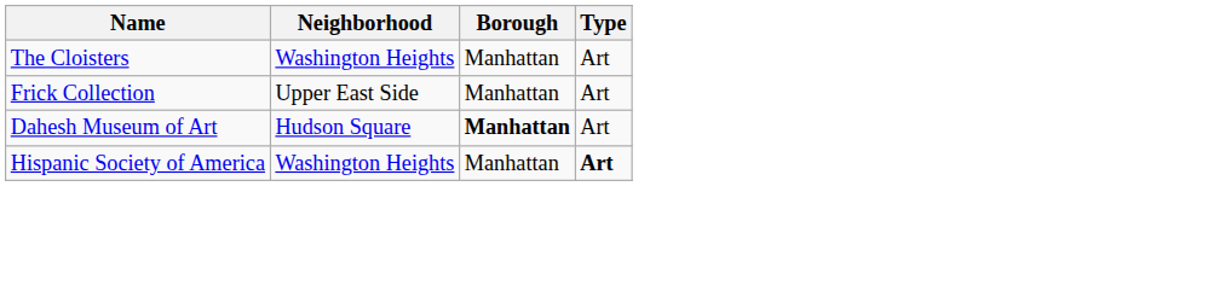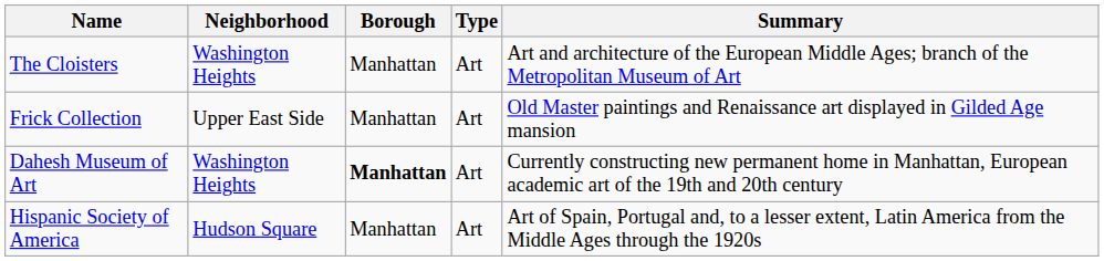+ column: Summary | Art and architecture of the European Middle Ages; branch of the Metropolitan Museum of Art | Old Master paintings and Renaissance art displayed in Gilded Age mansion | Currently constructing new permanent home in Manhattan, European academic art of the 19th and 20th century | Art of Spain, Portugal and, to a lesser extent, Latin America from the Middle Ages through the 1920s
Dahesh Museum of Art | Neighborhood: Hudson Square -> Washington Heights
Hispanic Society of America | Neighborhood: Washington Heights -> Hudson Square
Hispanic Society of America | Type: bold -> normal
